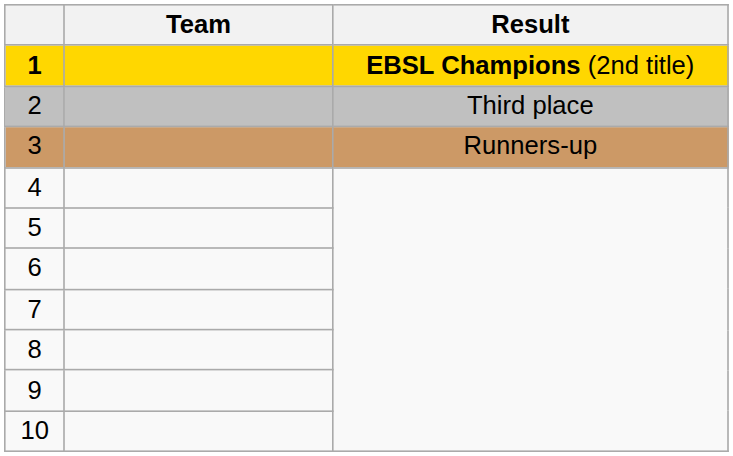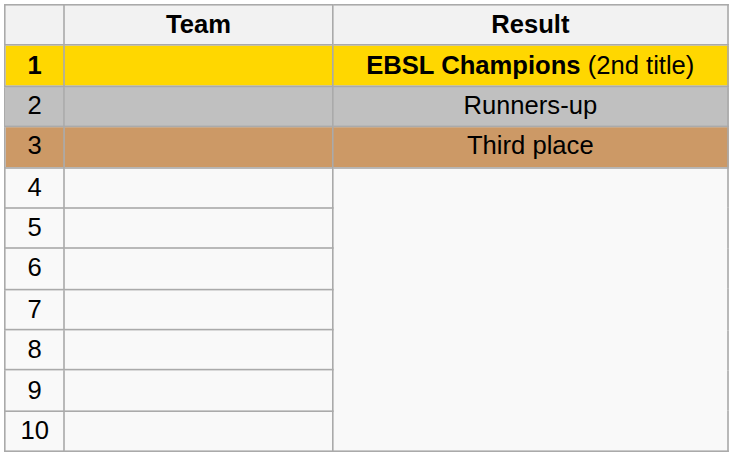2 | Result: Third place -> Runners-up
3 | Result: Runners-up -> Third place
